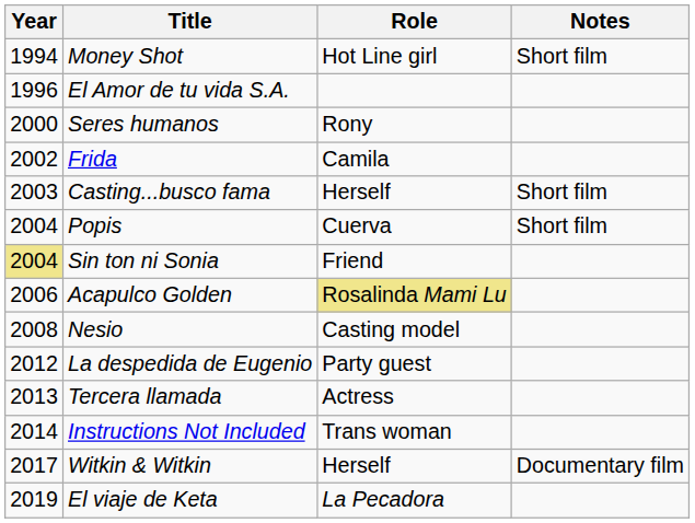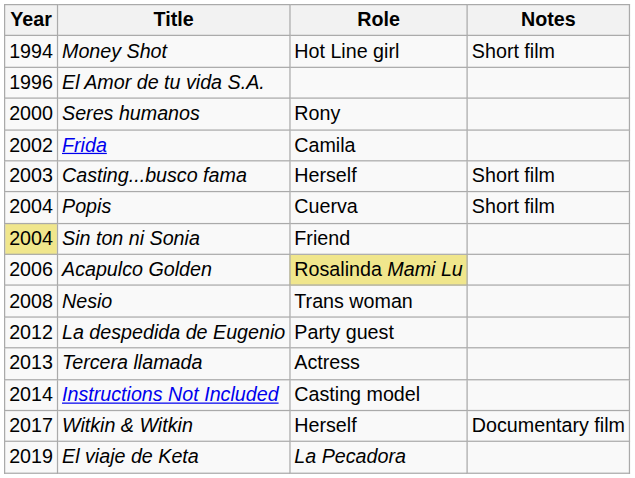Nesio | Role: Casting model -> Trans woman
Instructions Not Included | Role: Trans woman -> Casting model
